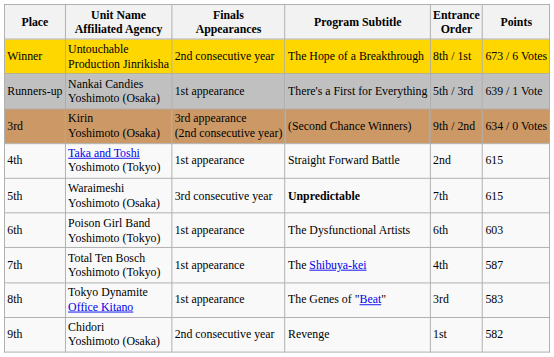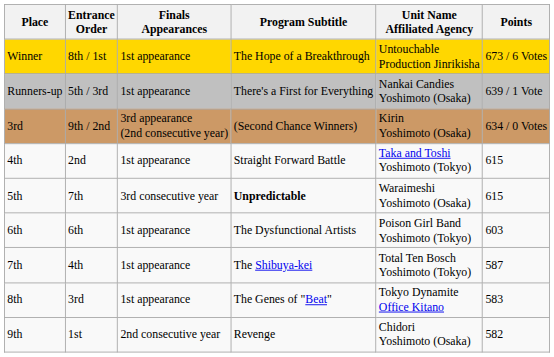columns swapped: Unit Name Affiliated Agency <-> Entrance Order
Winner | Finals Appearances: 2nd consecutive year -> 1st appearance
